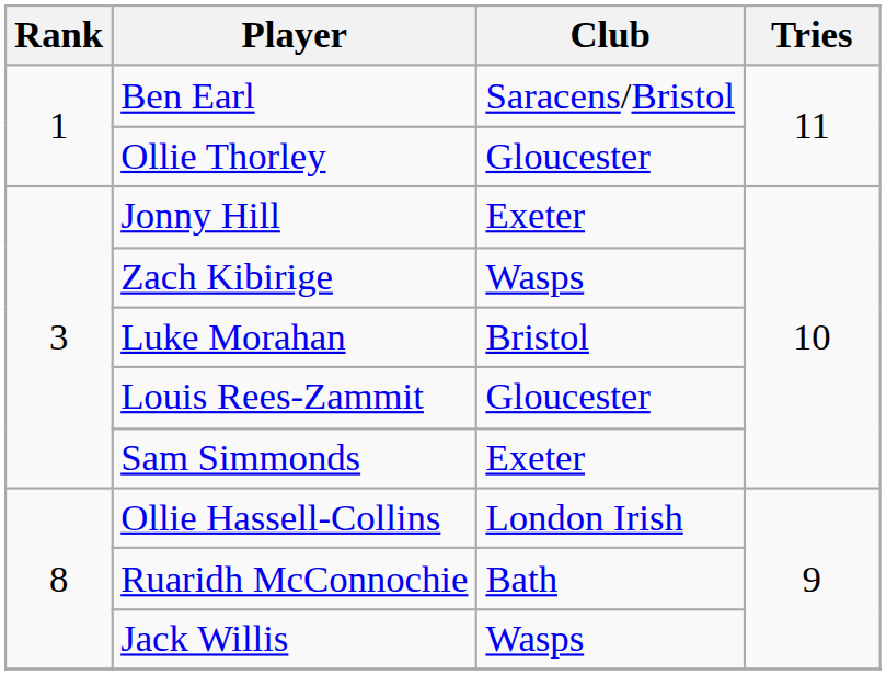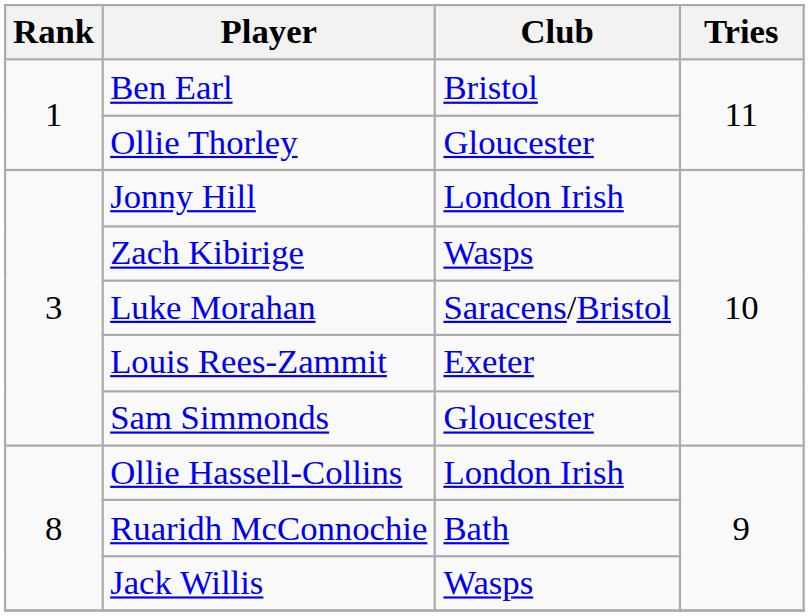Ben Earl | Club: Saracens/Bristol -> Bristol
Jonny Hill | Club: Exeter -> London Irish
Luke Morahan | Club: Bristol -> Saracens/Bristol
Louis Rees-Zammit | Club: Gloucester -> Exeter
Sam Simmonds | Club: Exeter -> Gloucester
